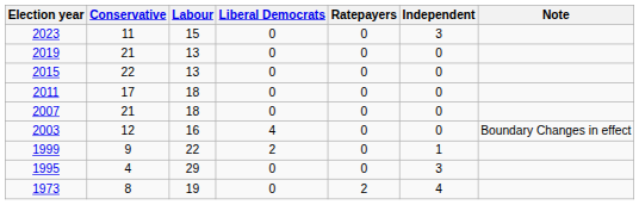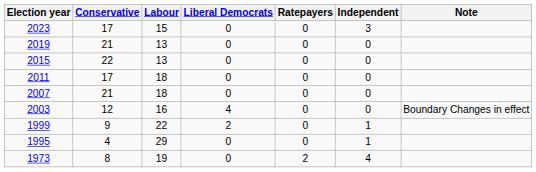2023 | Conservative: 11 -> 17
1995 | Independent: 3 -> 1
